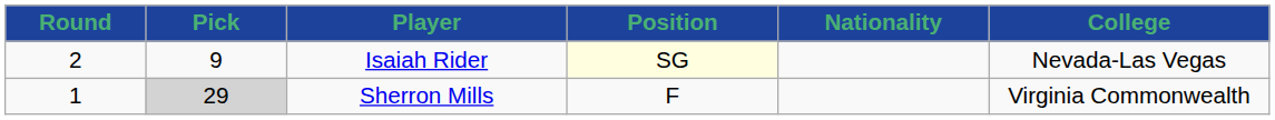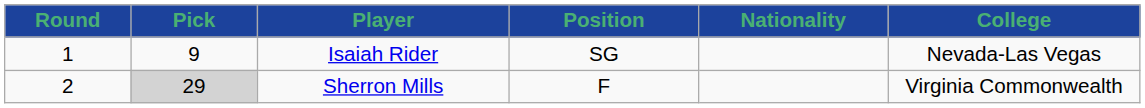Isaiah Rider | Round: 2 -> 1
Isaiah Rider | Position: lightyellow background -> no background
Sherron Mills | Round: 1 -> 2
